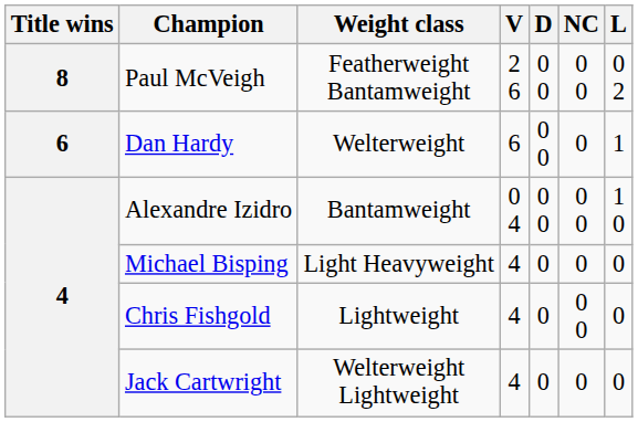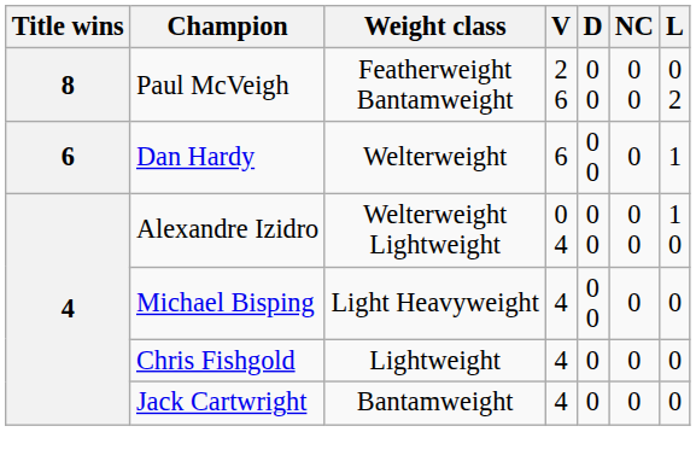Alexandre Izidro | Weight class: Bantamweight -> Welterweight Lightweight
Michael Bisping | D: 0 -> 0 0
Chris Fishgold | NC: 0 0 -> 0
Jack Cartwright | Weight class: Welterweight Lightweight -> Bantamweight
